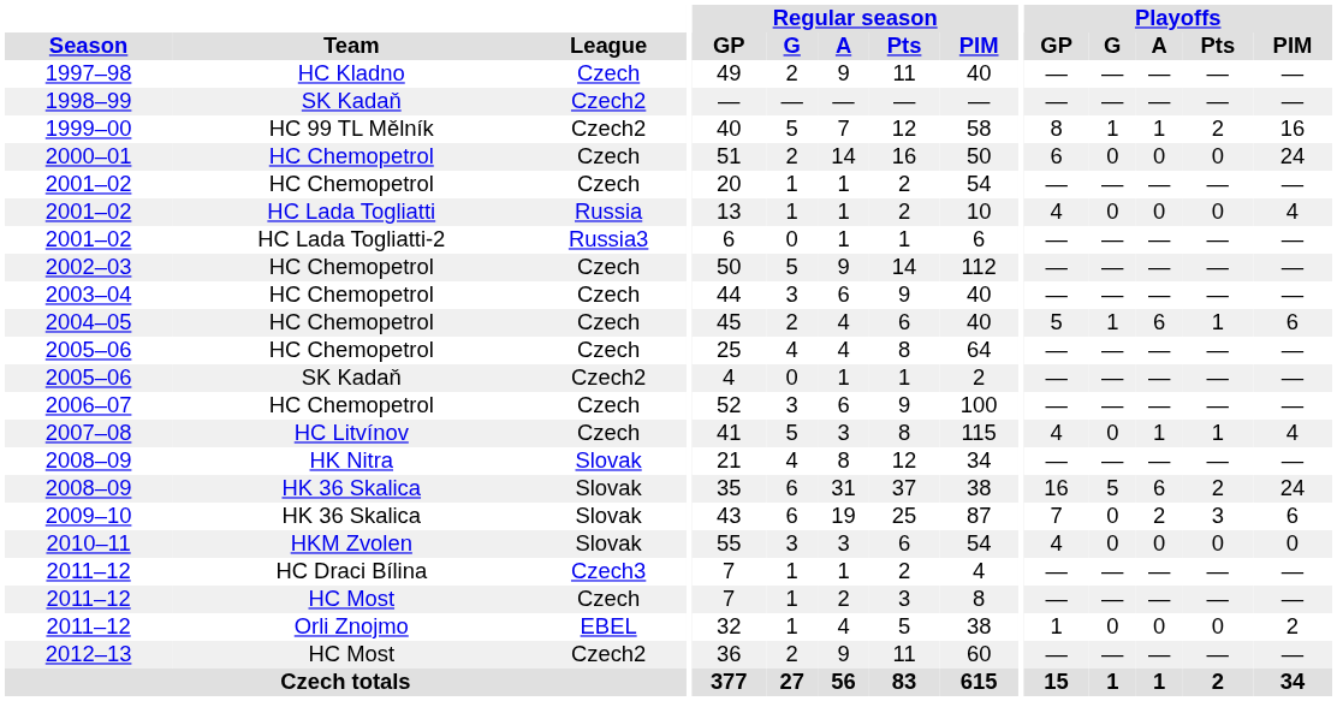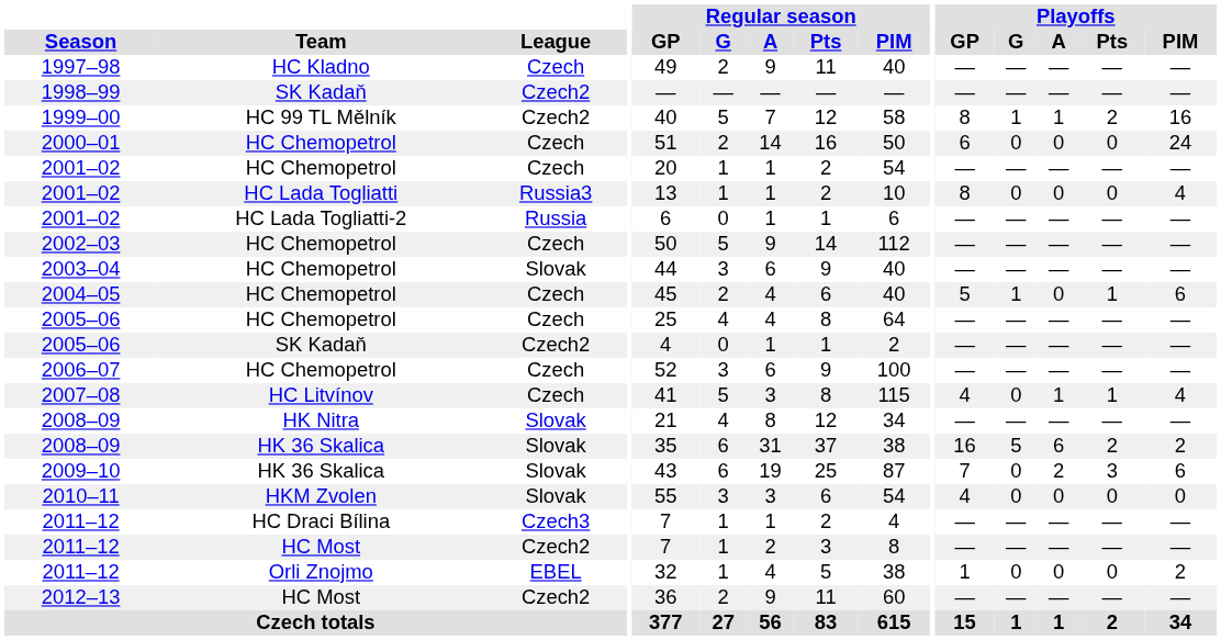2001–02 / HC Lada Togliatti | League: Russia -> Russia3
2001–02 / HC Lada Togliatti | Playoffs / GP: 4 -> 8
2001–02 / HC Lada Togliatti-2 | League: Russia3 -> Russia
2003–04 | League: Czech -> Slovak
2004–05 | Playoffs / A: 6 -> 0
2008–09 / HK 36 Skalica | Playoffs / PIM: 24 -> 2
2011–12 / HC Most | League: Czech -> Czech2
